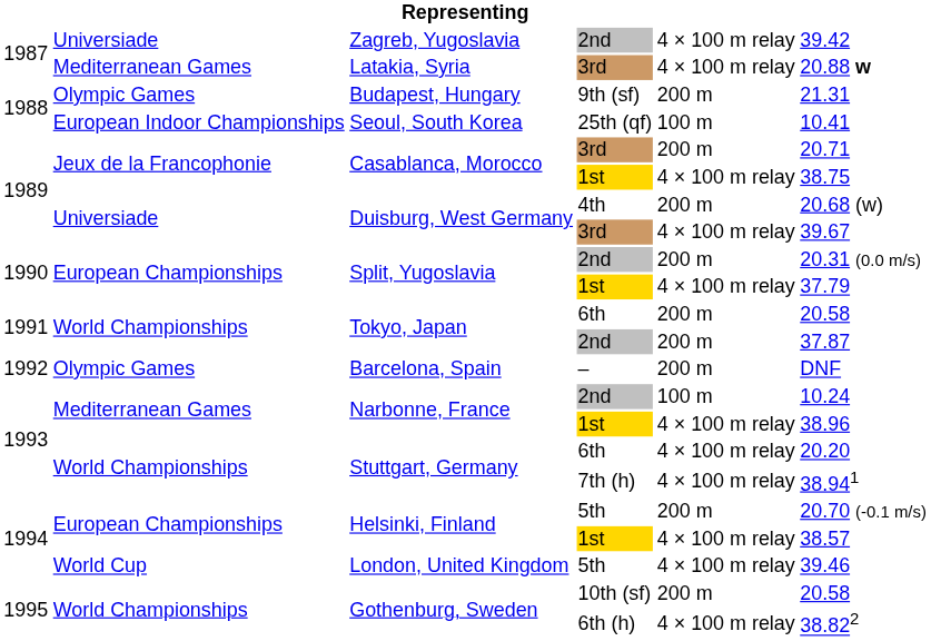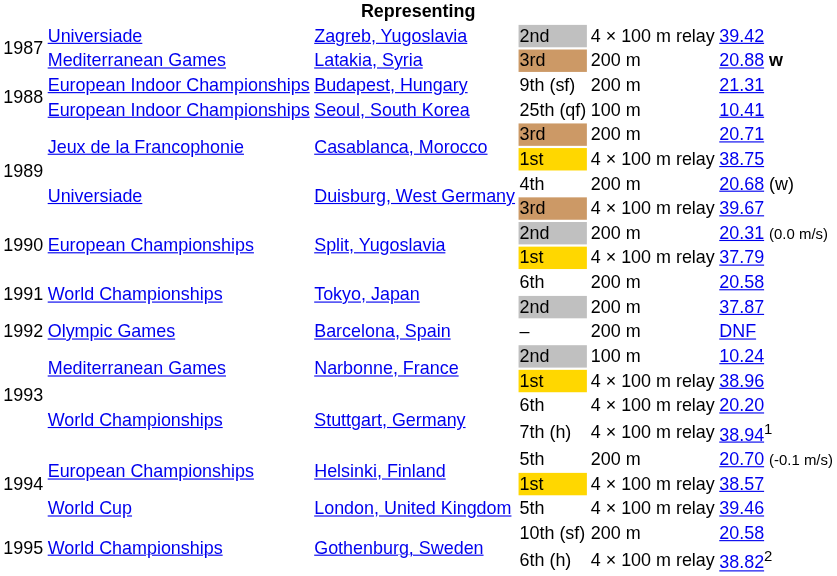Latakia, Syria | column 5: 4 × 100 m relay -> 200 m
Budapest, Hungary | column 2: Olympic Games -> European Indoor Championships
